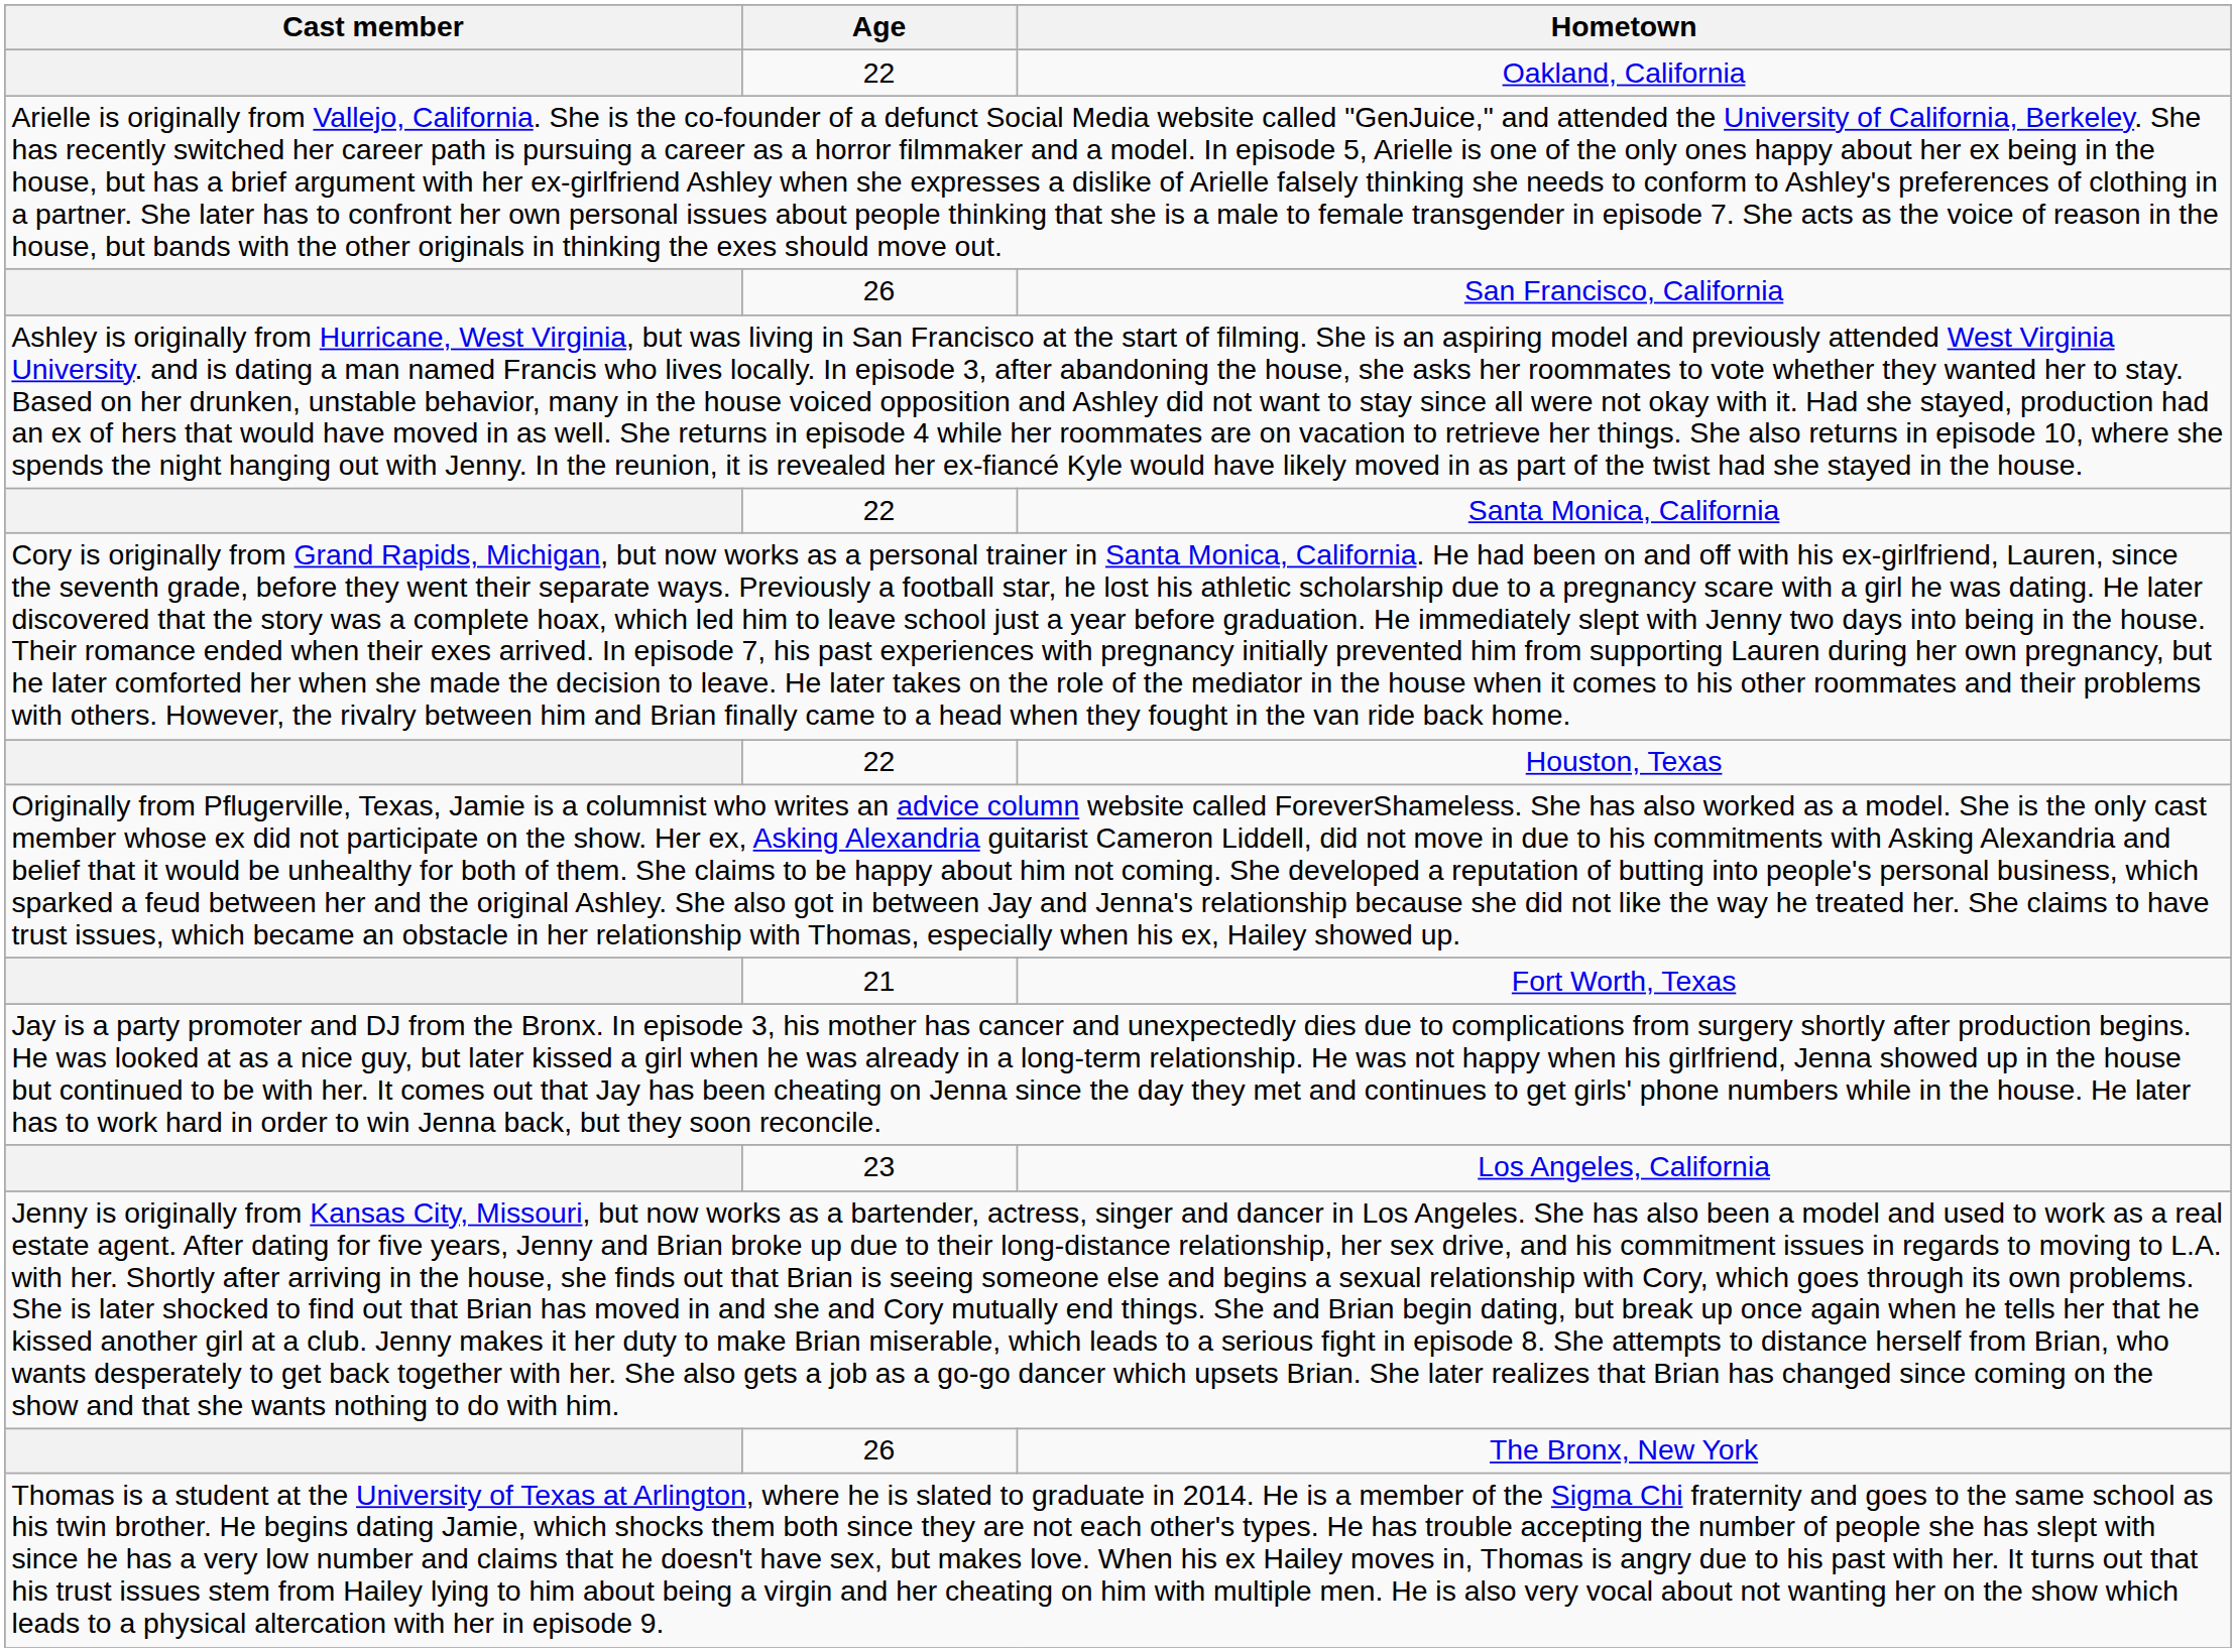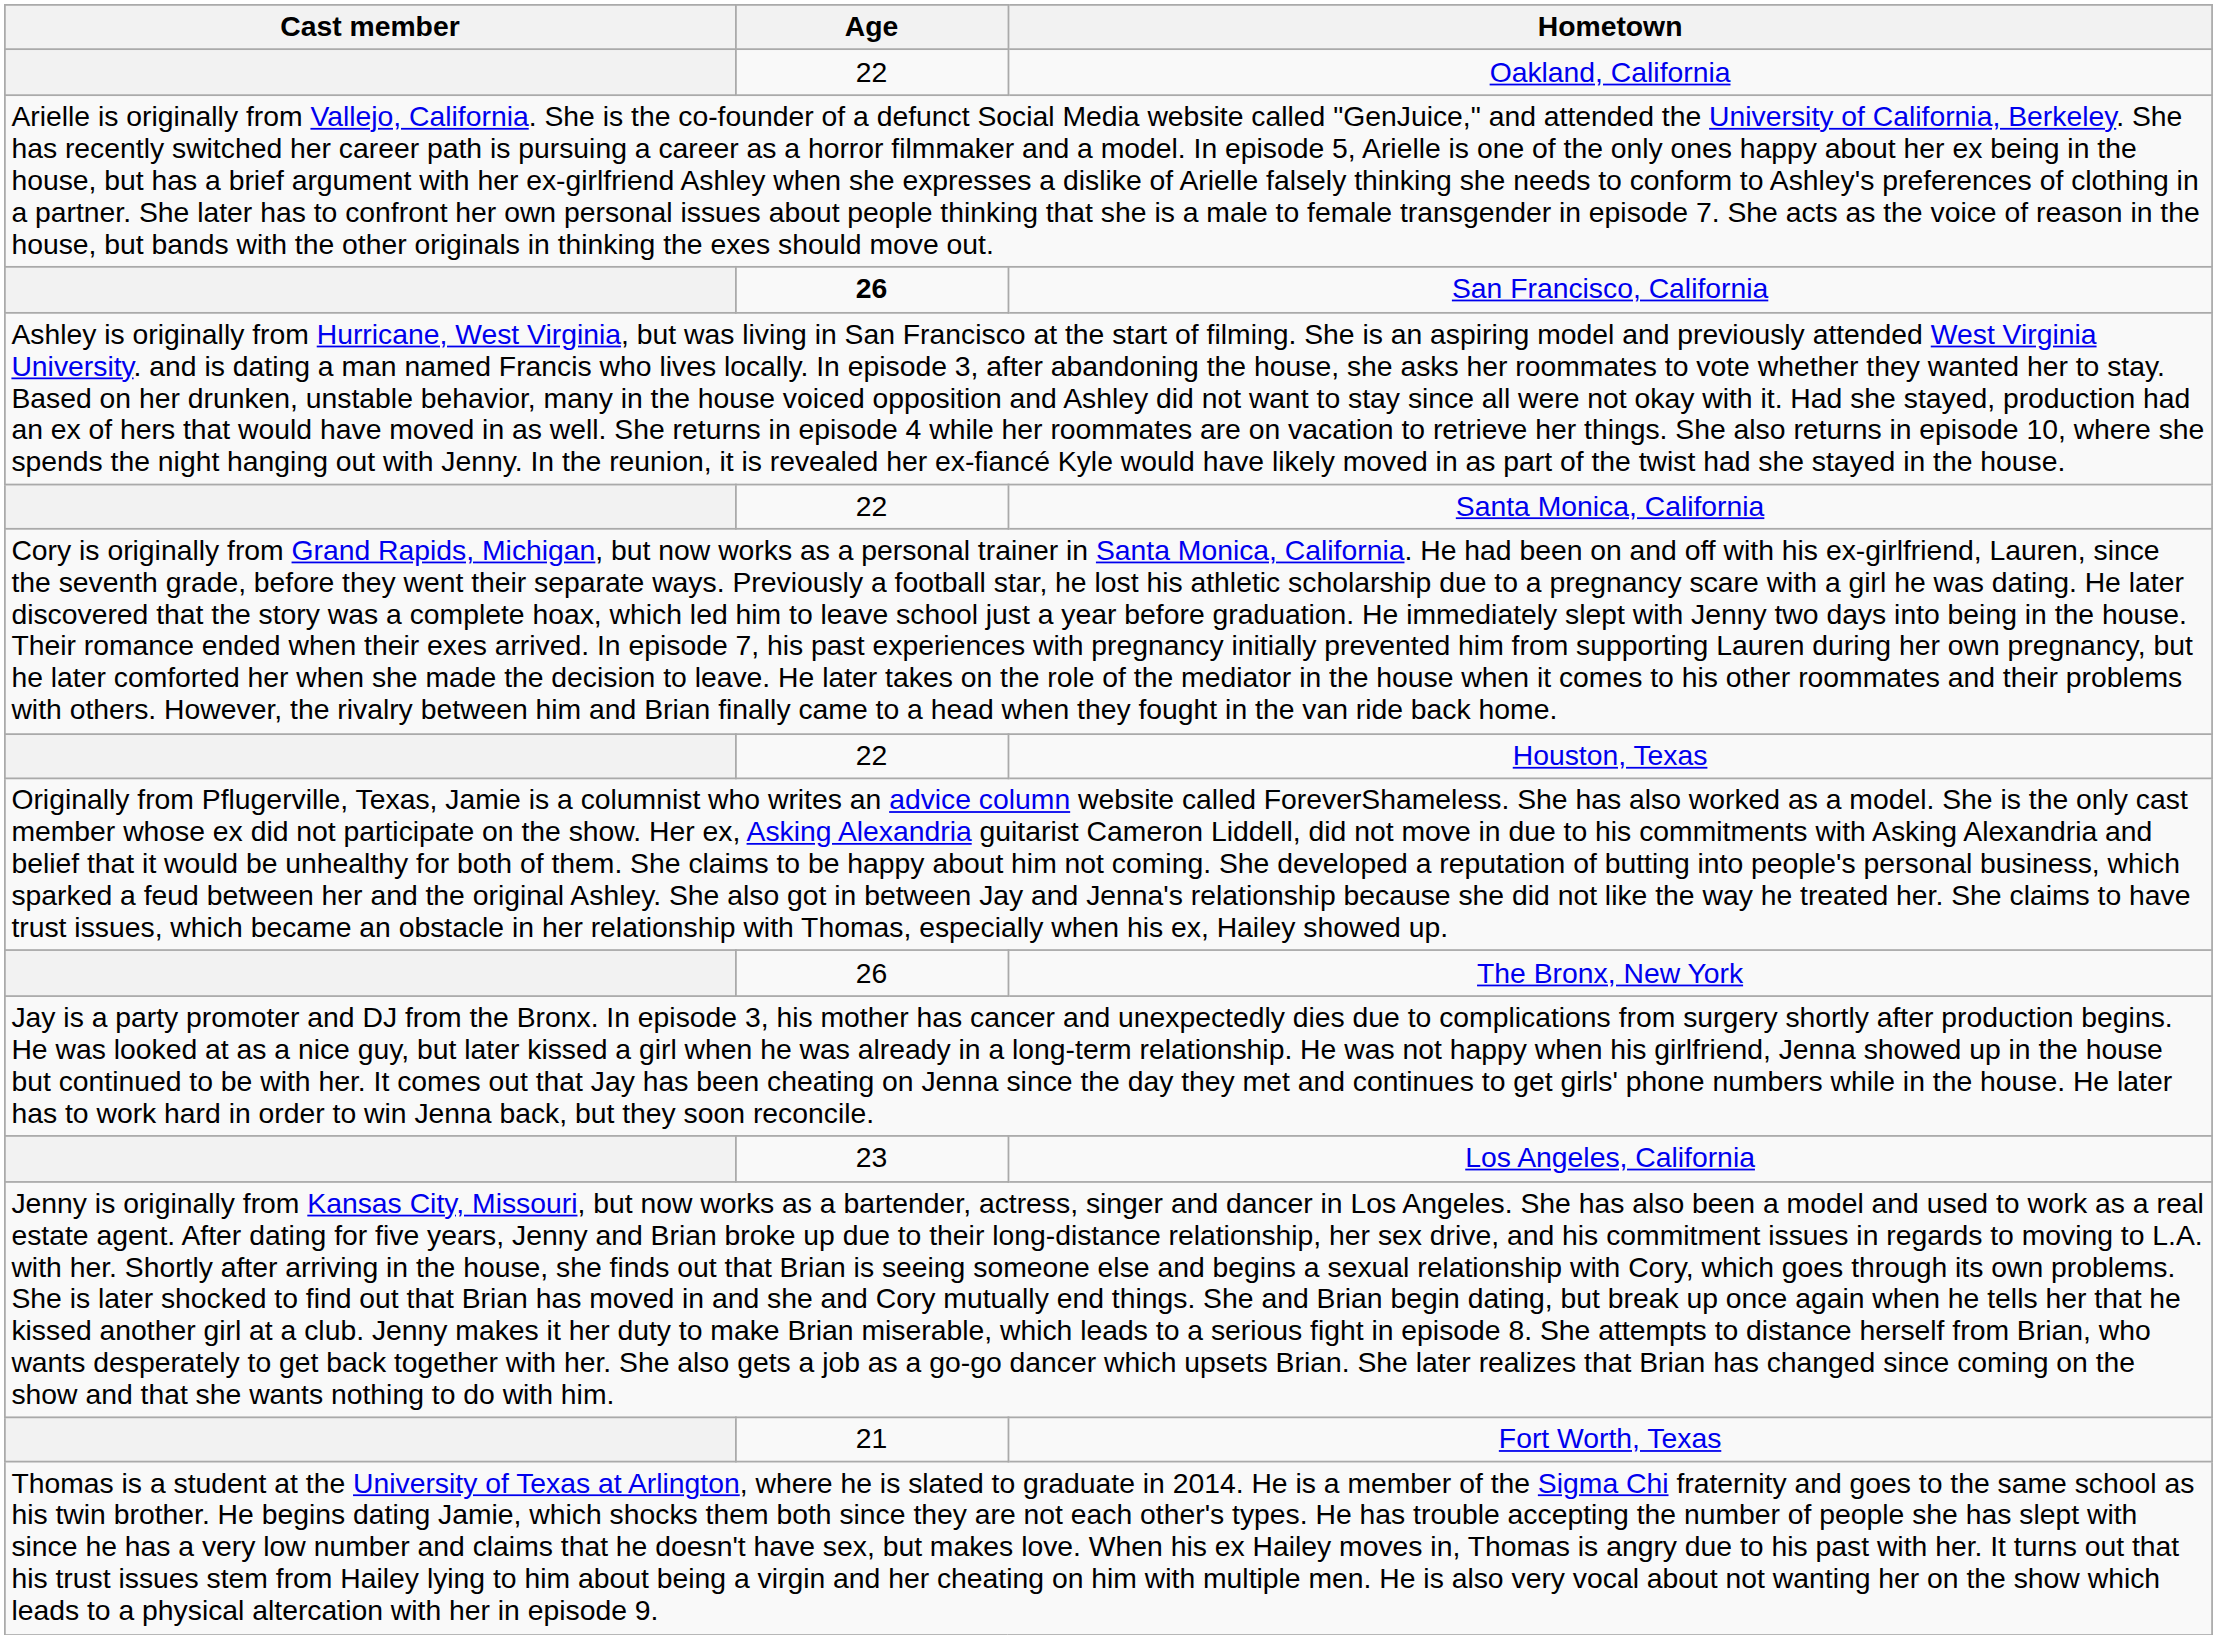San Francisco, California | Age: normal -> bold
rows swapped: The Bronx, New York <-> Fort Worth, Texas
